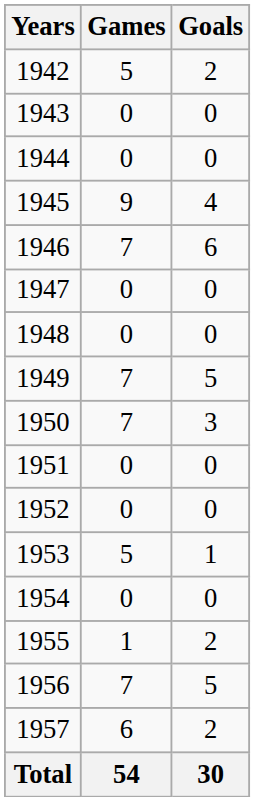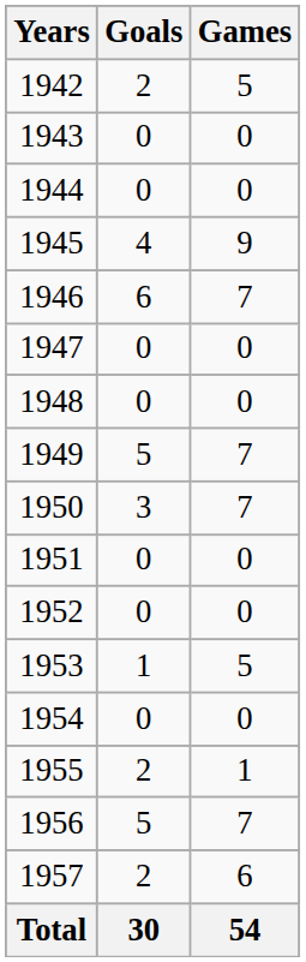columns swapped: Games <-> Goals
